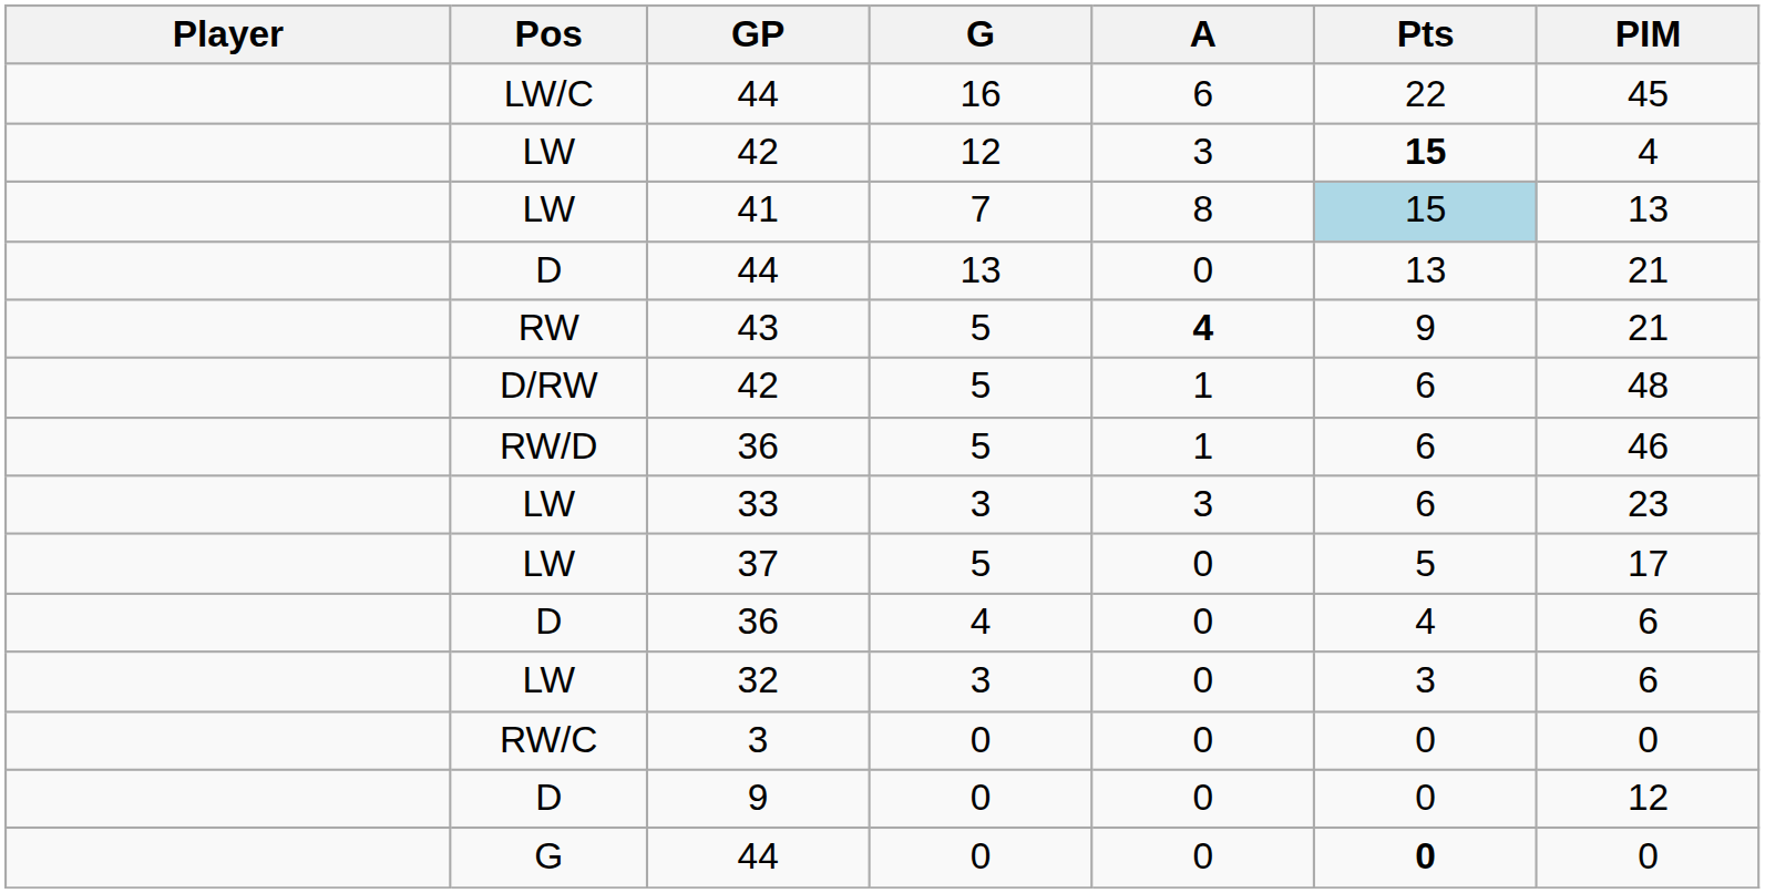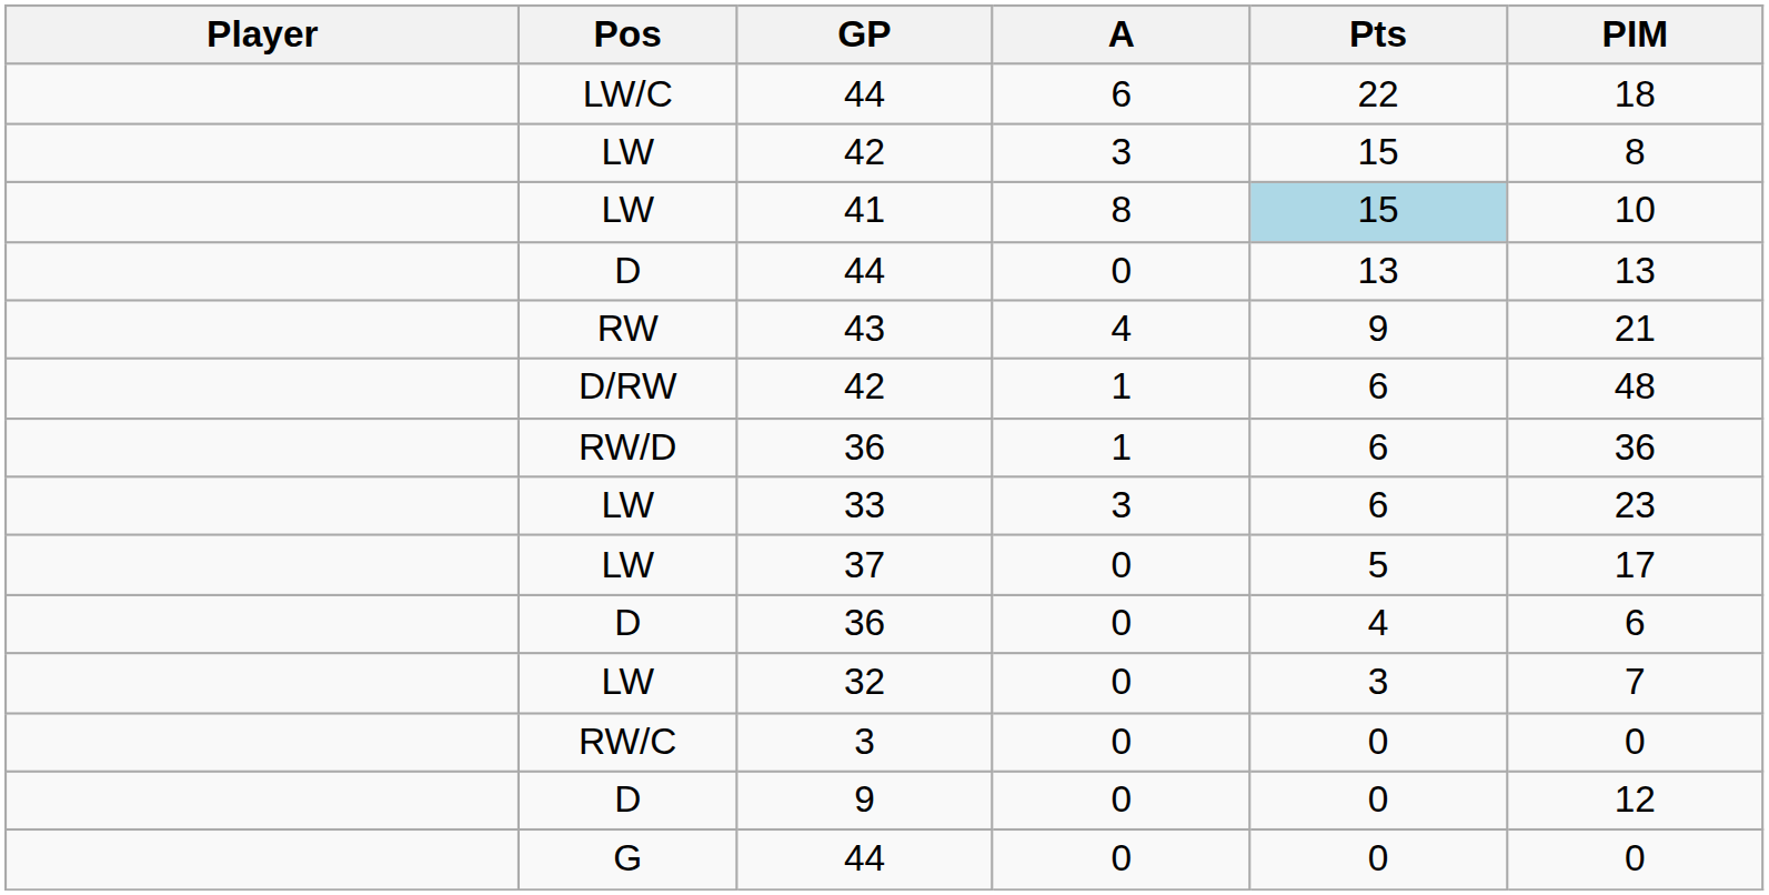- column: G | 16 | 12 | 7 | 13 | 5 | 5 | 5 | 3 | 5 | 4 | 3 | 0 | 0 | 0
LW/C / 44 | PIM: 45 -> 18
LW / 42 | Pts: bold -> normal
LW / 42 | PIM: 4 -> 8
41 | PIM: 13 -> 10
D / 44 | PIM: 21 -> 13
43 | A: bold -> normal
RW/D / 36 | PIM: 46 -> 36
32 | PIM: 6 -> 7
G / 44 | Pts: bold -> normal
